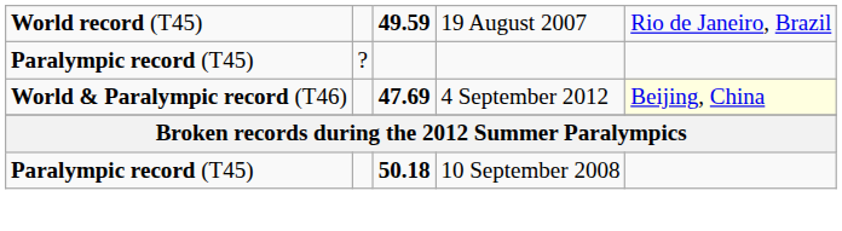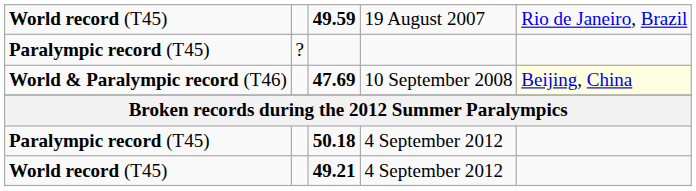47.69 | column 4: 4 September 2012 -> 10 September 2008
50.18 | column 4: 10 September 2008 -> 4 September 2012
+ row: World record (T45) | 49.21 | 4 September 2012
